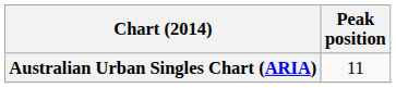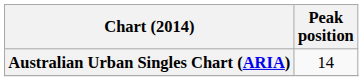Australian Urban Singles Chart (ARIA) | Peak position: 11 -> 14
